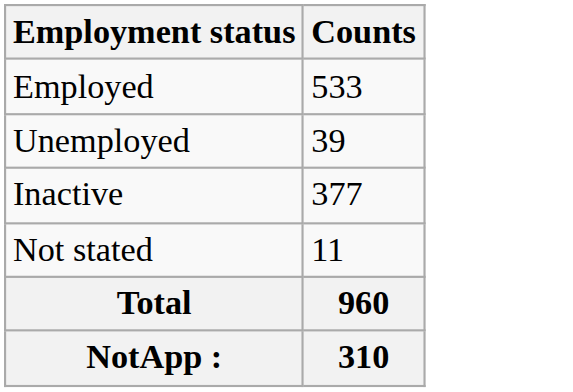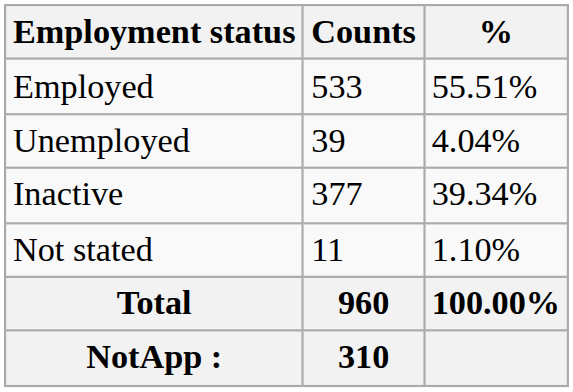+ column: % | 55.51% | 4.04% | 39.34% | 1.10% | 100.00%
